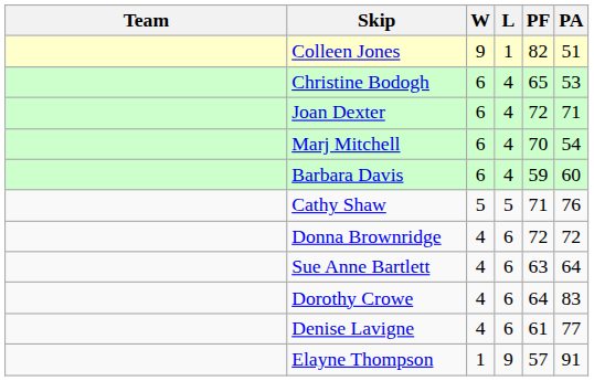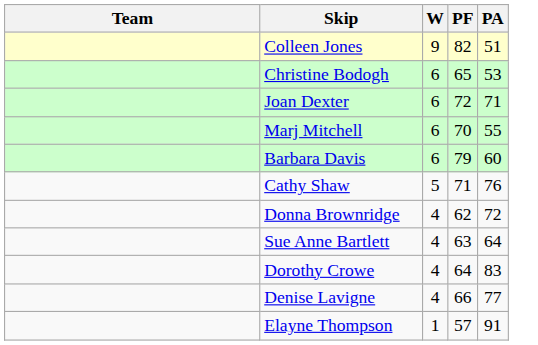- column: L | 1 | 4 | 4 | 4 | 4 | 5 | 6 | 6 | 6 | 6 | 9
Marj Mitchell | PA: 54 -> 55
Barbara Davis | PF: 59 -> 79
Donna Brownridge | PF: 72 -> 62
Denise Lavigne | PF: 61 -> 66
